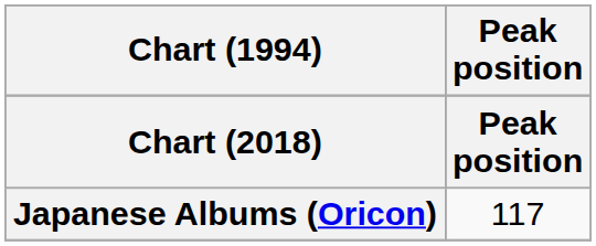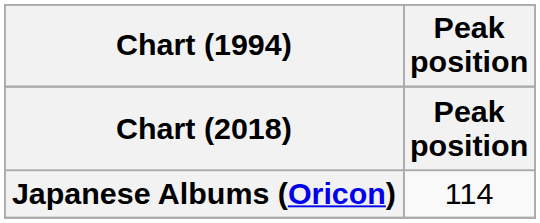Japanese Albums (Oricon) | Peak position: 117 -> 114
